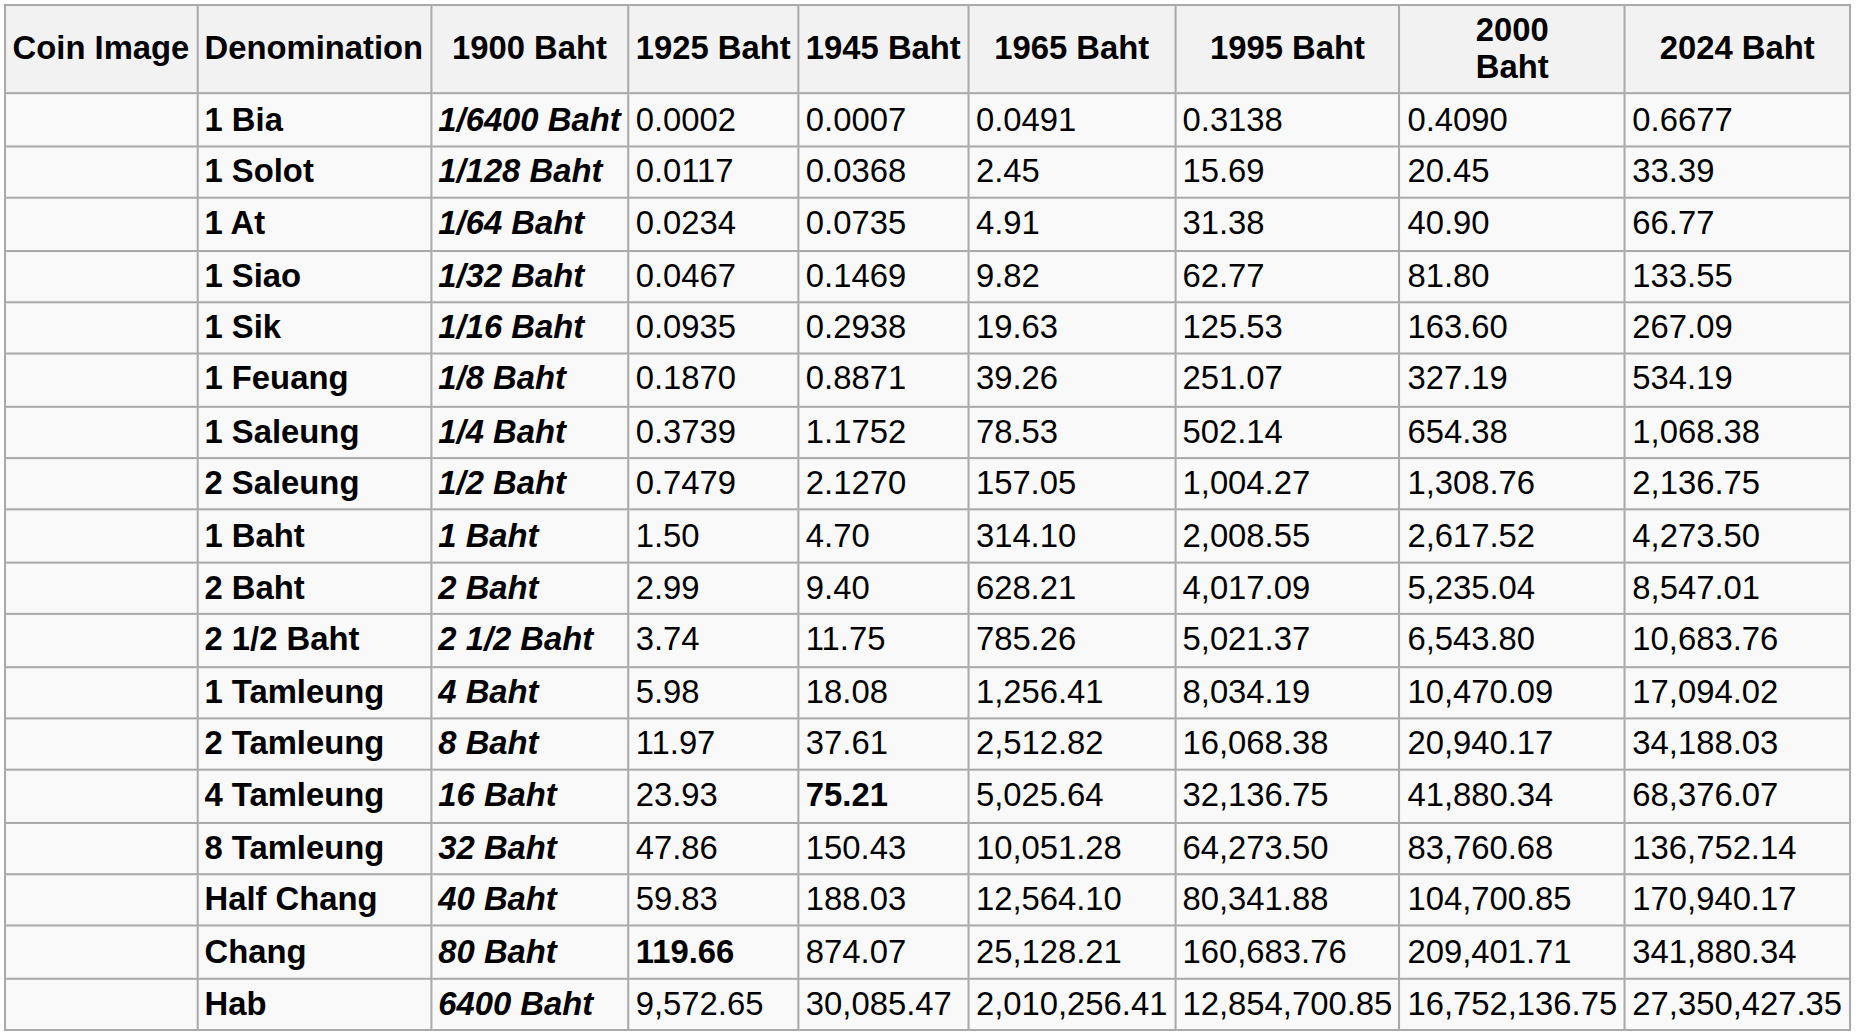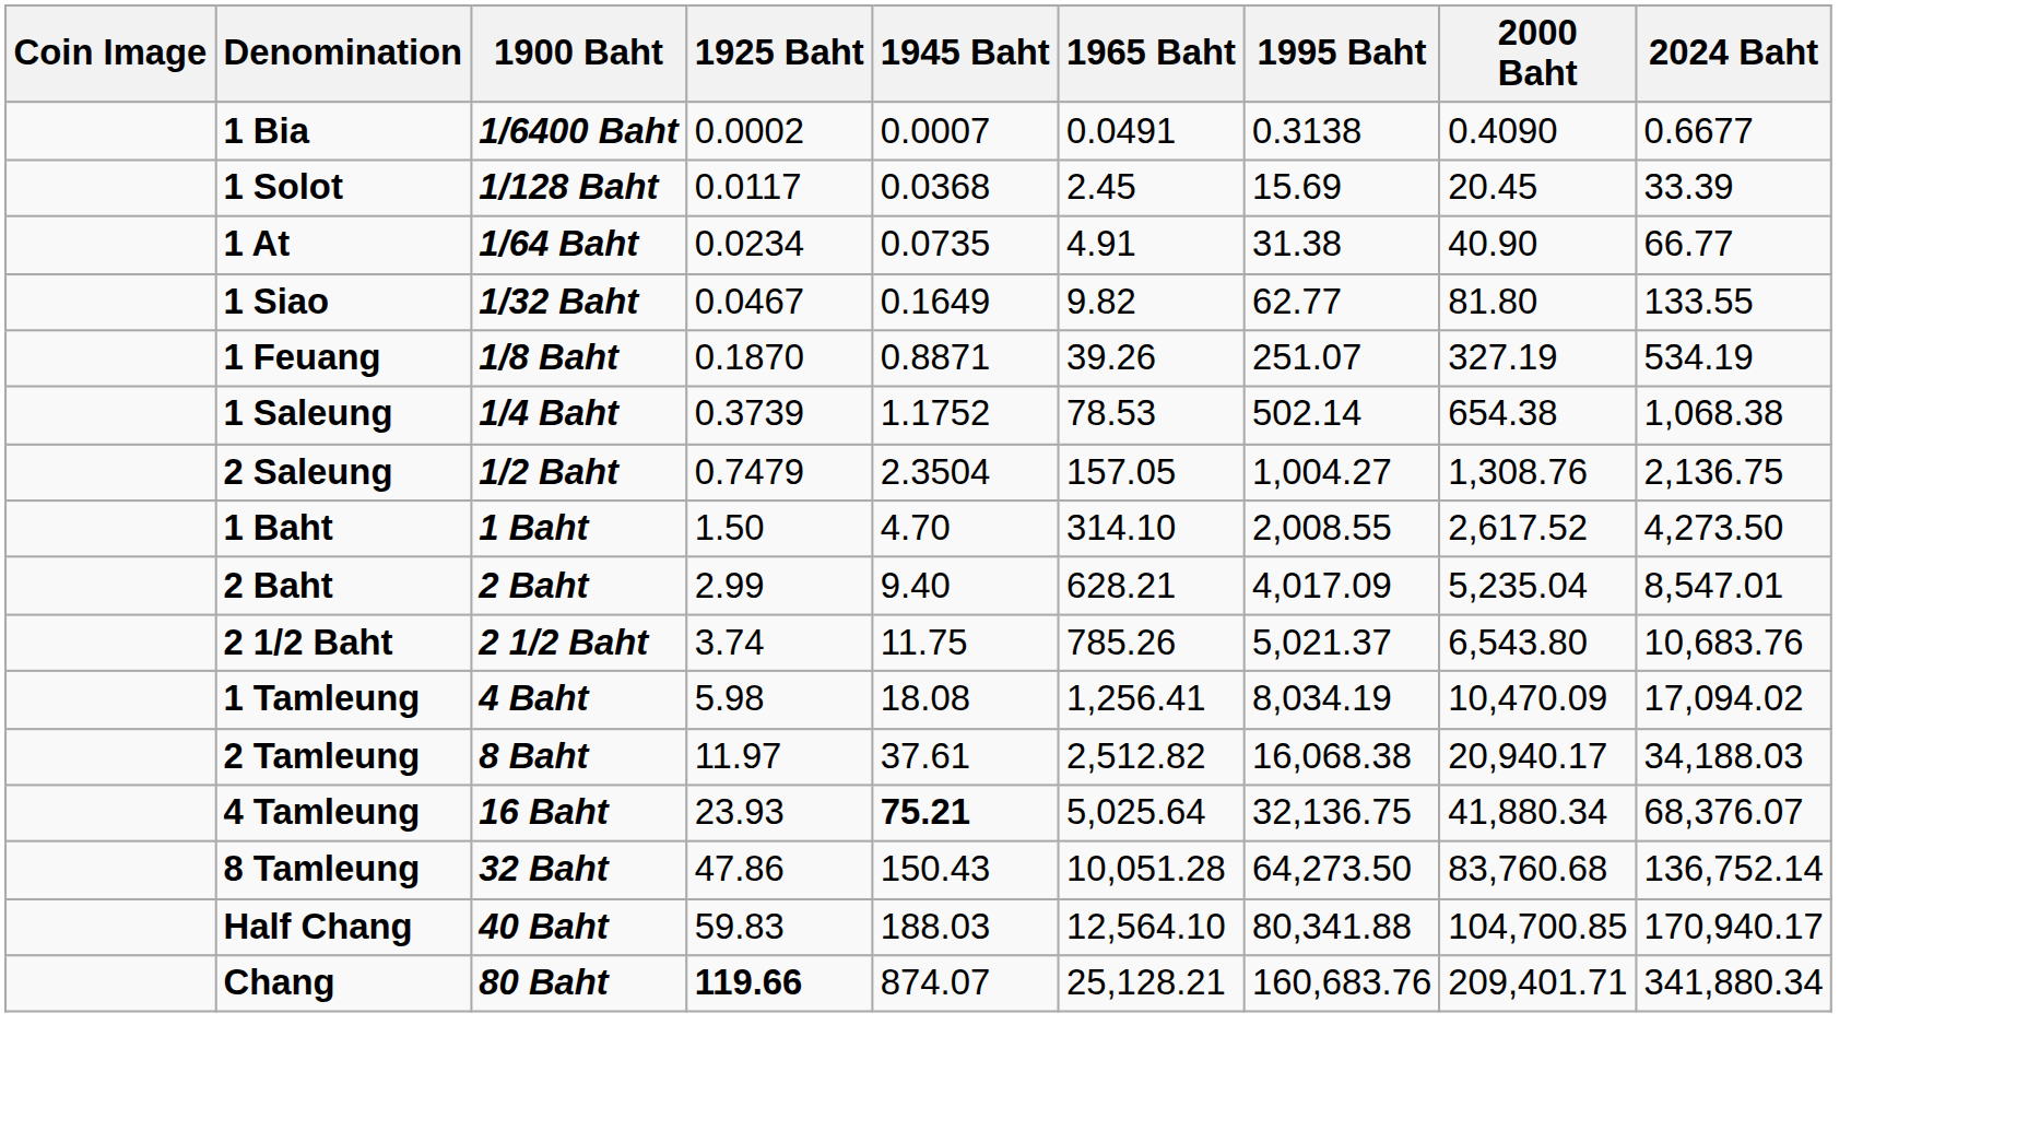1 Siao | 1945 Baht: 0.1469 -> 0.1649
- row: 1 Sik | 1/16 Baht | 0.0935 | 0.2938 | 19.63 | 125.53 | 163.60 | 267.09
2 Saleung | 1945 Baht: 2.1270 -> 2.3504
- row: Hab | 6400 Baht | 9,572.65 | 30,085.47 | 2,010,256.41 | 12,854,700.85 | 16,752,136.75 | 27,350,427.35
